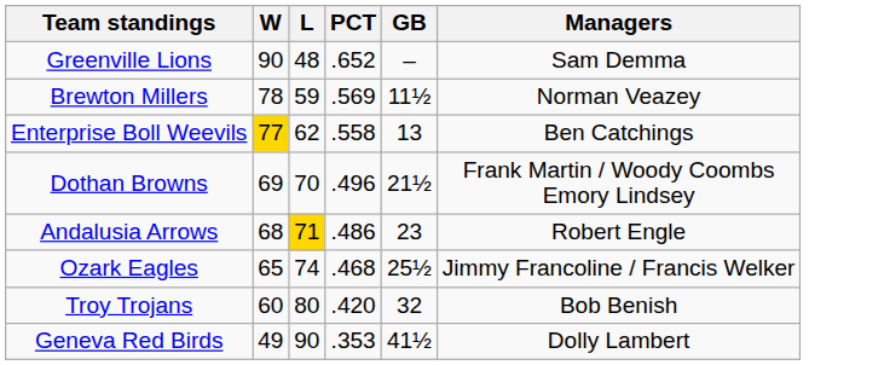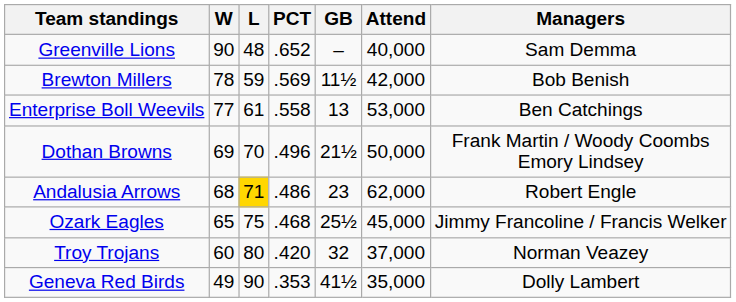+ column: Attend | 40,000 | 42,000 | 53,000 | 50,000 | 62,000 | 45,000 | 37,000 | 35,000
Brewton Millers | Managers: Norman Veazey -> Bob Benish
Enterprise Boll Weevils | W: gold background -> no background
Enterprise Boll Weevils | L: 62 -> 61
Ozark Eagles | L: 74 -> 75
Troy Trojans | Managers: Bob Benish -> Norman Veazey
